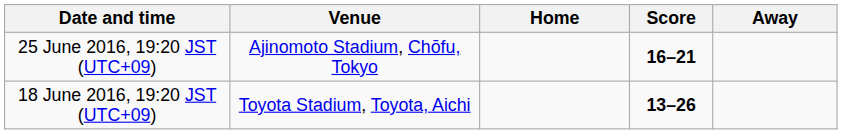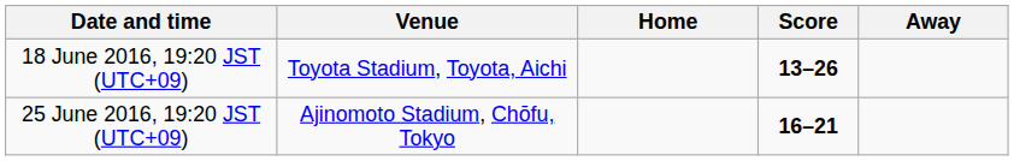rows swapped: 18 June 2016, 19:20 JST (UTC+09) <-> 25 June 2016, 19:20 JST (UTC+09)
